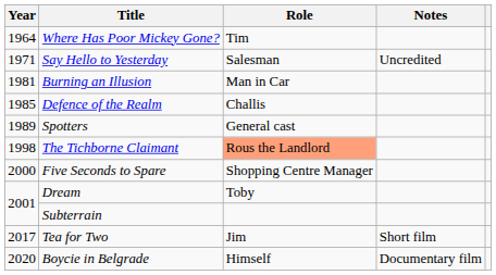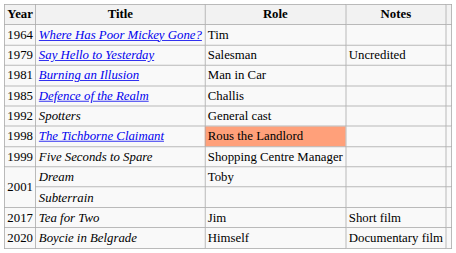Say Hello to Yesterday | Year: 1971 -> 1979
Spotters | Year: 1989 -> 1992
Five Seconds to Spare | Year: 2000 -> 1999
